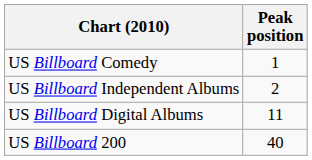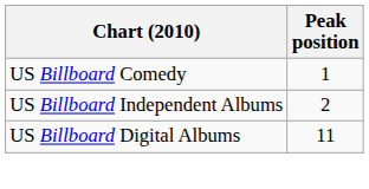- row: US Billboard 200 | 40
